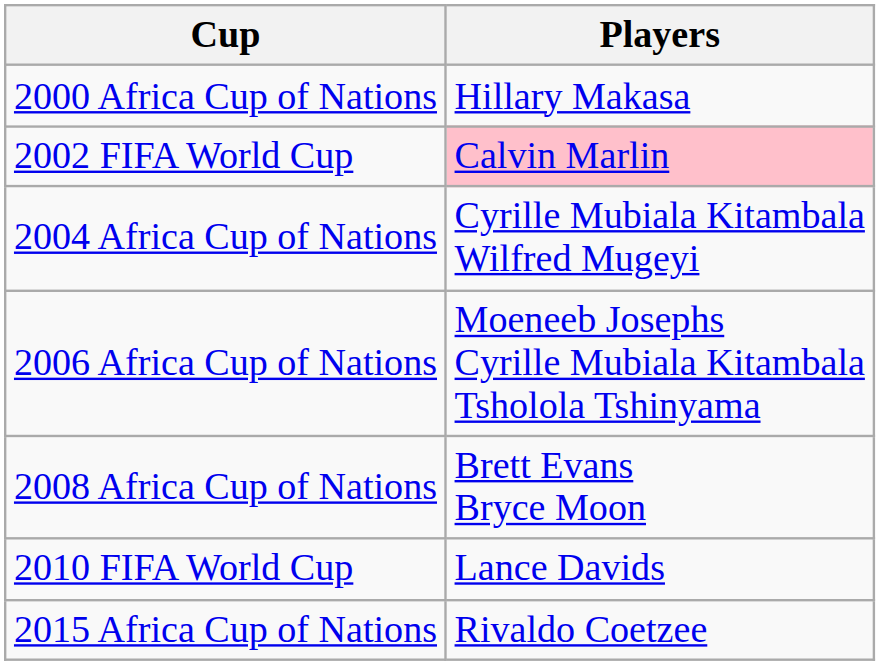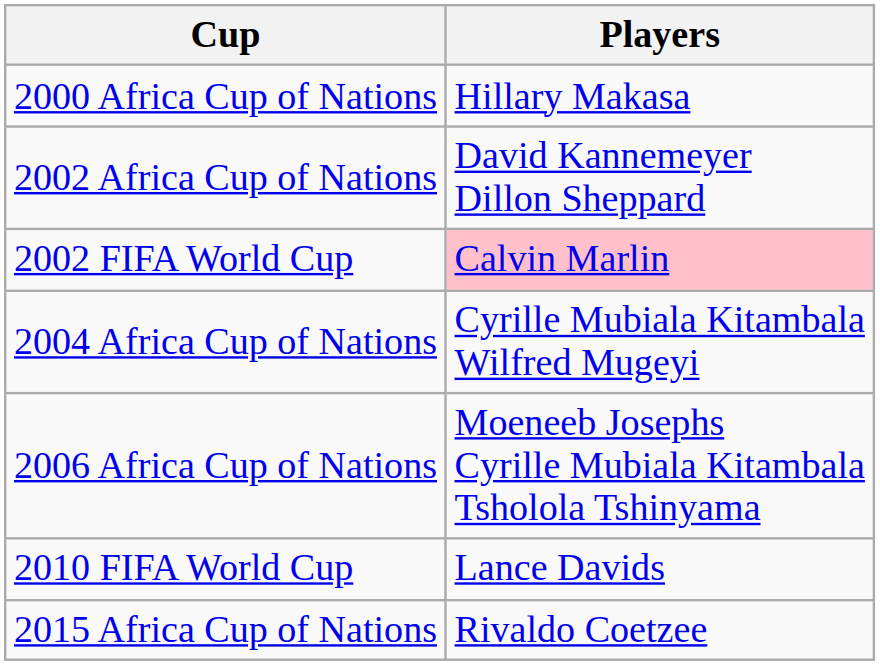+ row: 2002 Africa Cup of Nations | David Kannemeyer Dillon Sheppard
- row: 2008 Africa Cup of Nations | Brett Evans Bryce Moon
